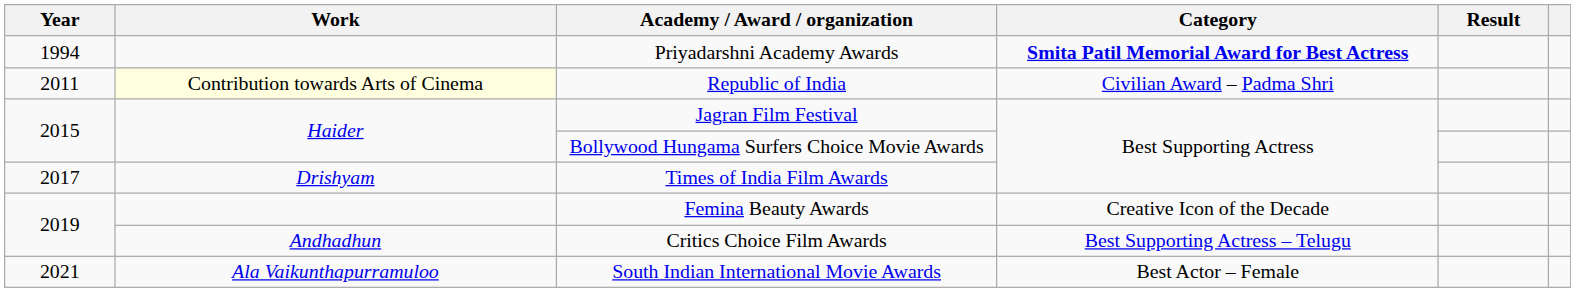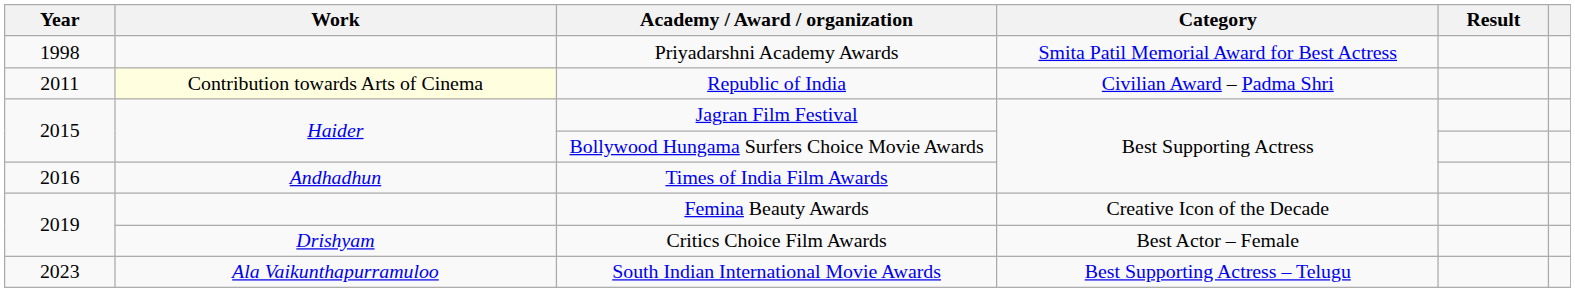Priyadarshni Academy Awards | Year: 1994 -> 1998
Priyadarshni Academy Awards | Category: bold -> normal
Times of India Film Awards | Year: 2017 -> 2016
Times of India Film Awards | Work: Drishyam -> Andhadhun
Critics Choice Film Awards | Work: Andhadhun -> Drishyam
Critics Choice Film Awards | Category: Best Supporting Actress – Telugu -> Best Actor – Female
South Indian International Movie Awards | Year: 2021 -> 2023
South Indian International Movie Awards | Category: Best Actor – Female -> Best Supporting Actress – Telugu
